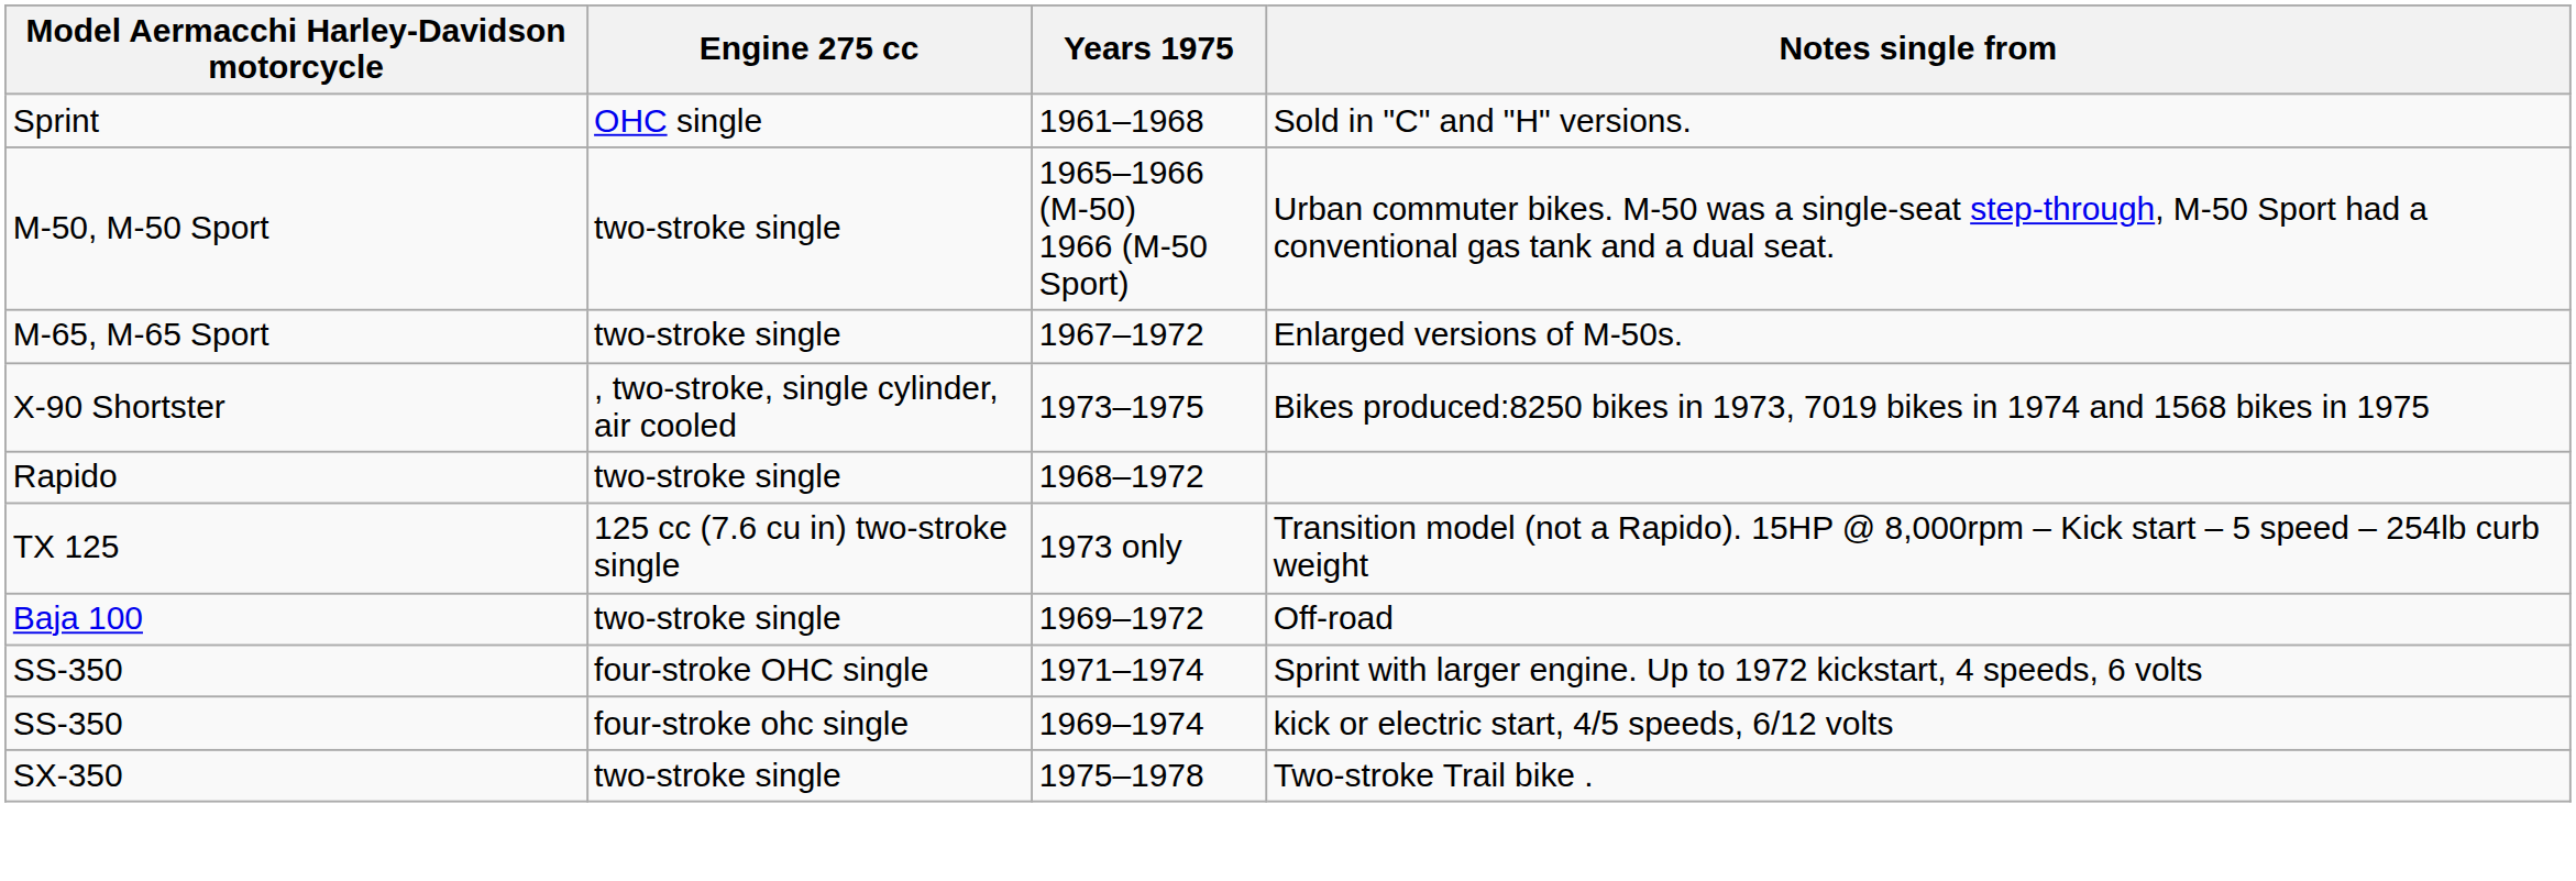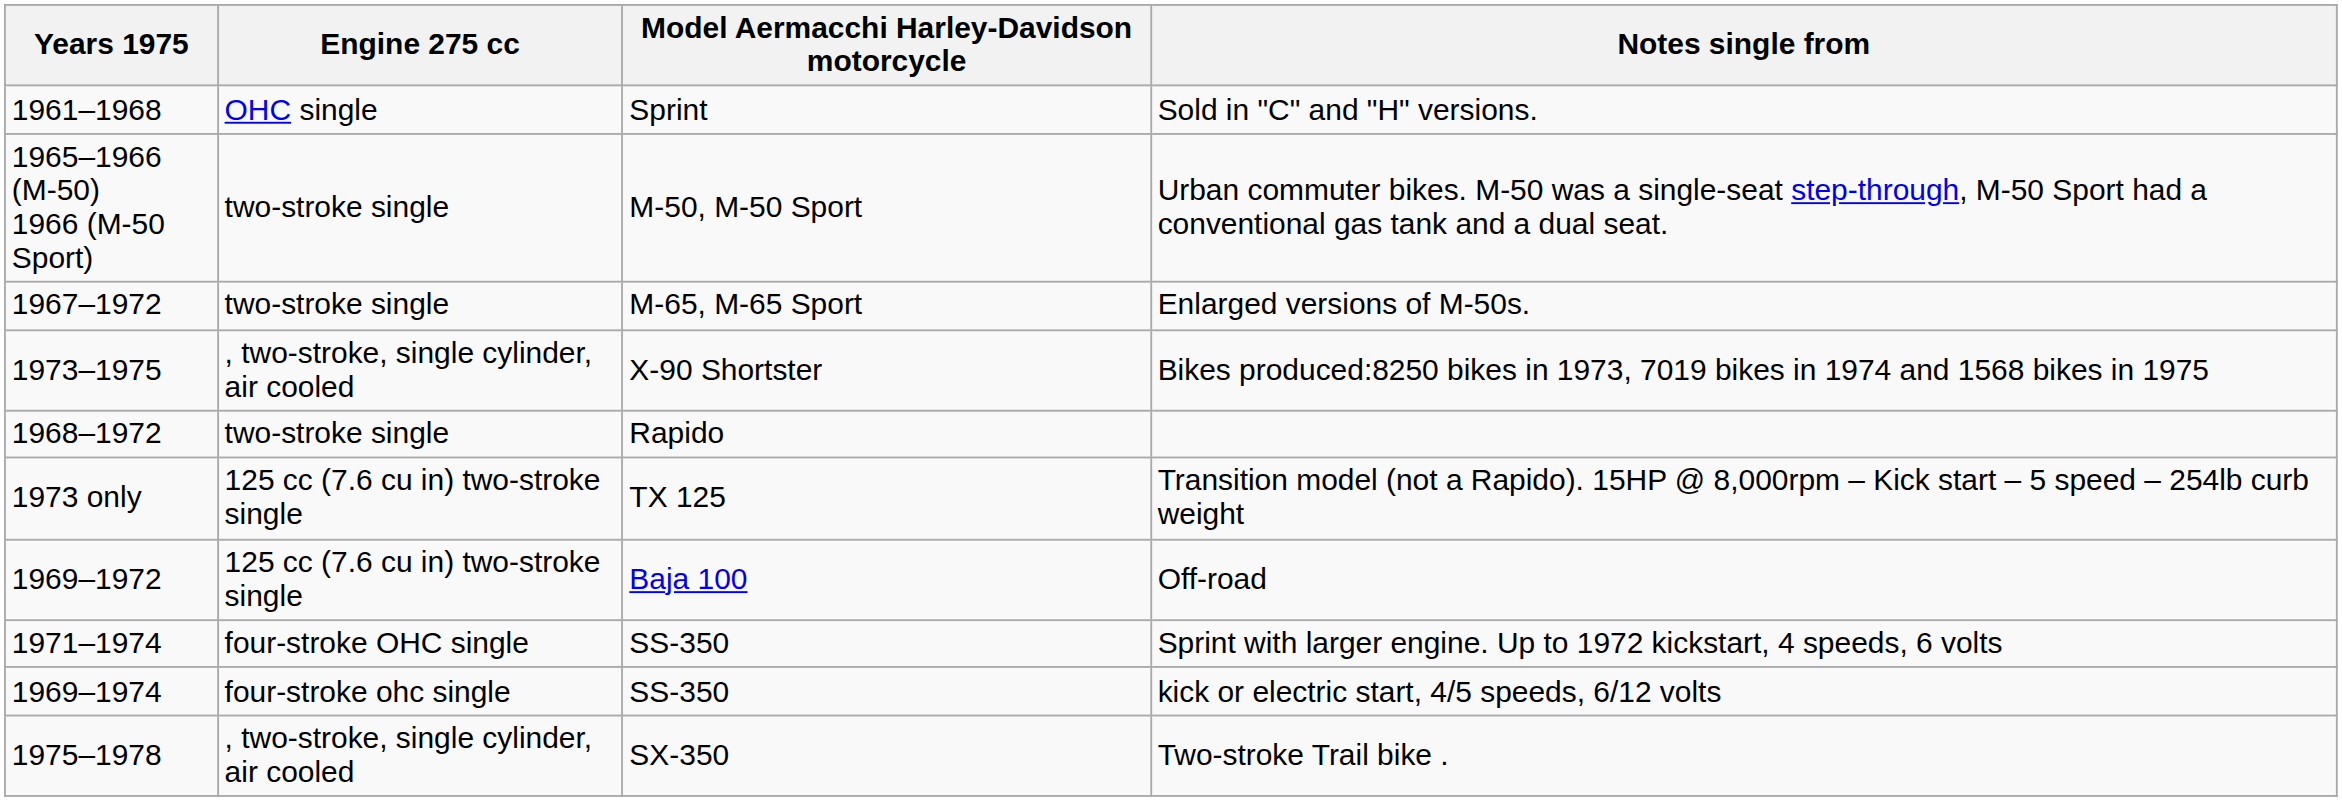columns swapped: Model Aermacchi Harley-Davidson motorcycle <-> Years 1975
Off-road | Engine 275 cc: two-stroke single -> 125 cc (7.6 cu in) two-stroke single
Two-stroke Trail bike . | Engine 275 cc: two-stroke single -> , two-stroke, single cylinder, air cooled
